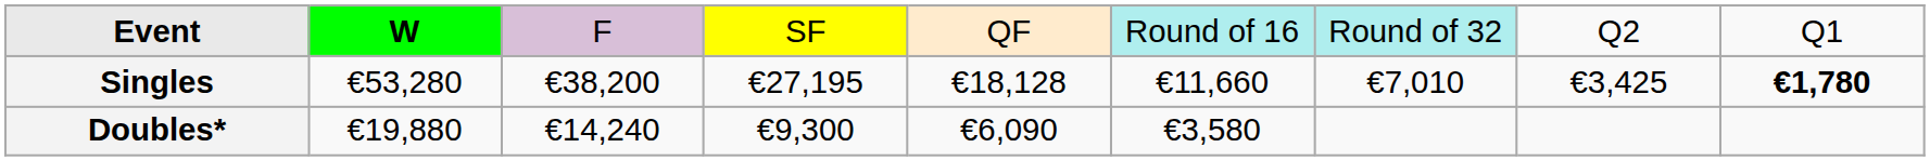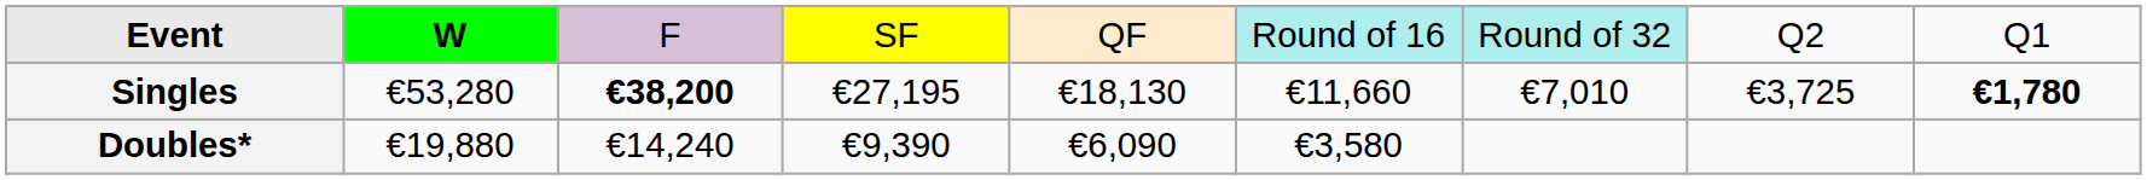Singles | column 3: normal -> bold
Singles | column 5: €18,128 -> €18,130
Singles | column 8: €3,425 -> €3,725
Doubles* | column 4: €9,300 -> €9,390
